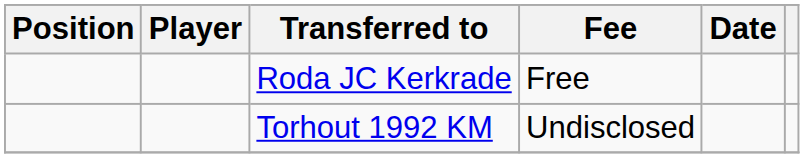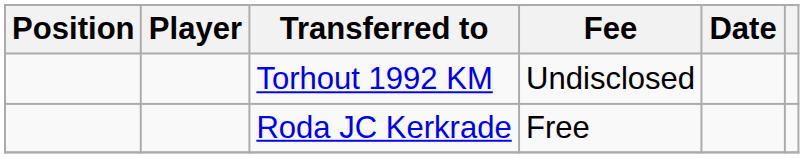rows swapped: Torhout 1992 KM <-> Roda JC Kerkrade
